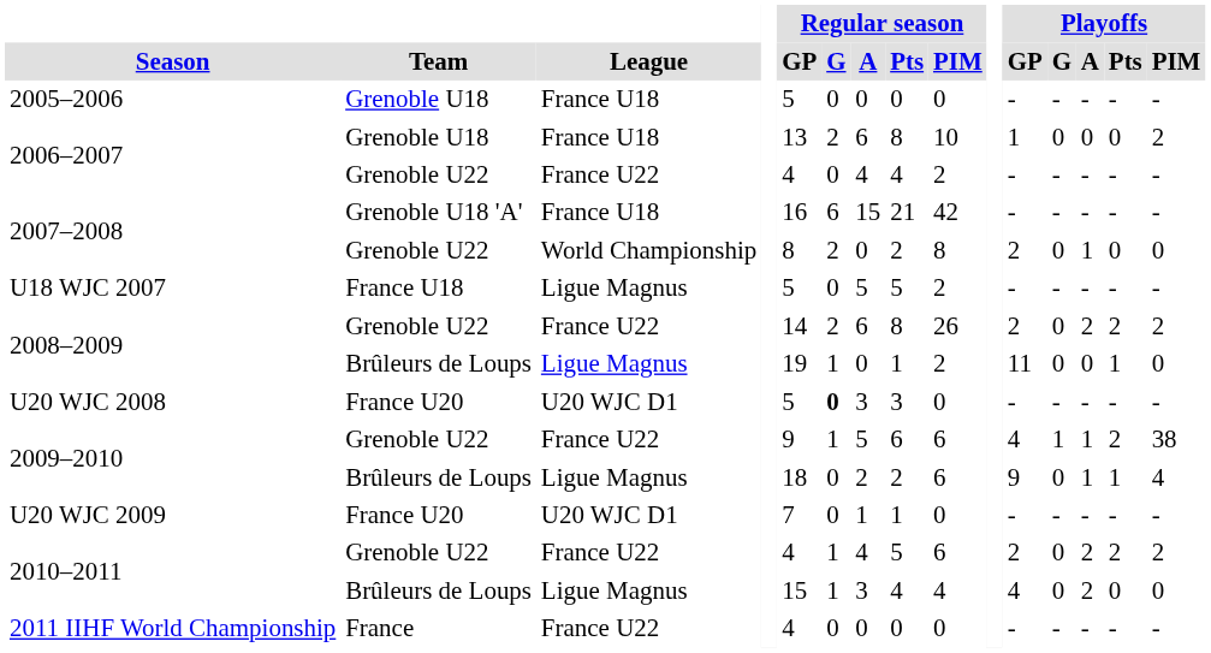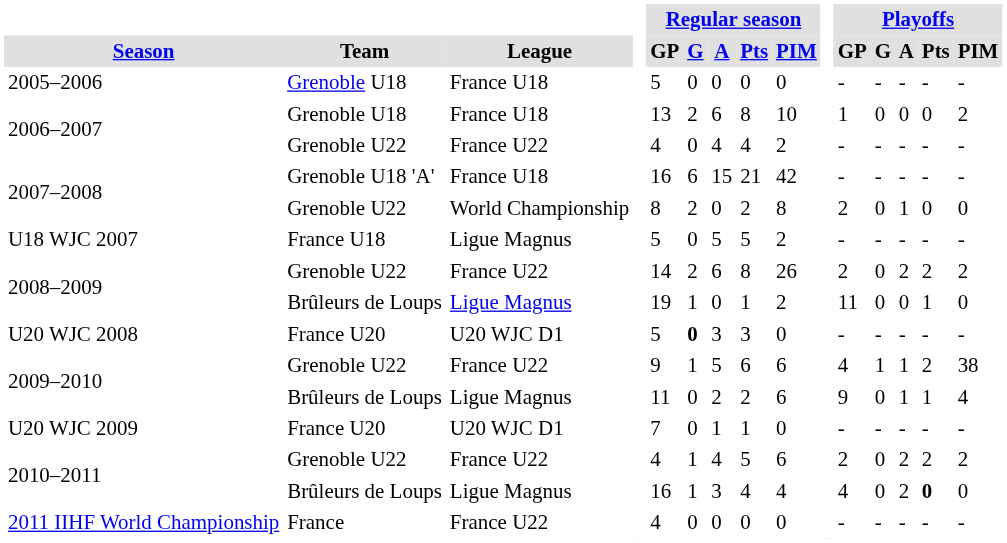2009–2010 / Brûleurs de Loups | Regular season / GP: 18 -> 11
2010–2011 / Brûleurs de Loups | Regular season / GP: 15 -> 16
2010–2011 / Brûleurs de Loups | Playoffs / Pts: normal -> bold
